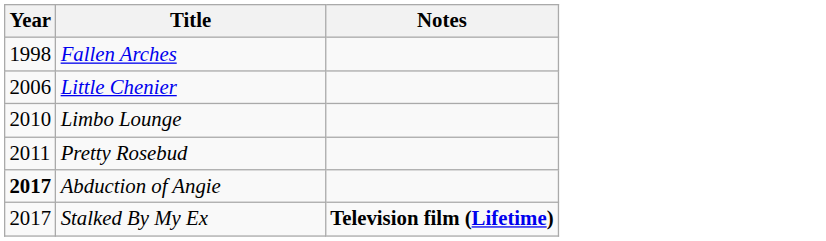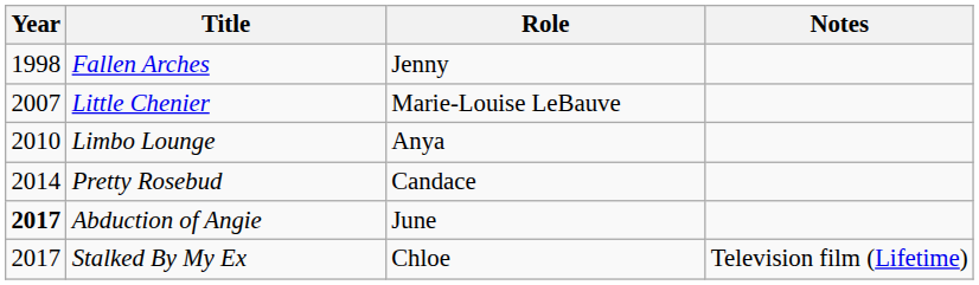+ column: Role | Jenny | Marie-Louise LeBauve | Anya | Candace | June | Chloe
Little Chenier | Year: 2006 -> 2007
Pretty Rosebud | Year: 2011 -> 2014
Stalked By My Ex | Notes: bold -> normal
